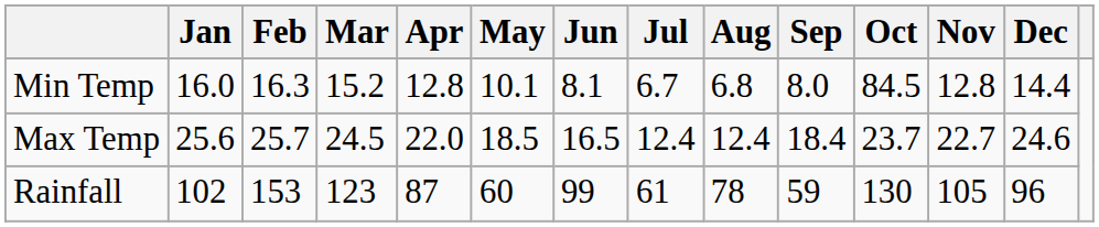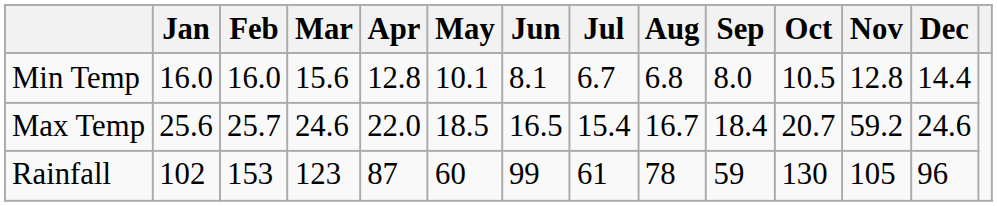Min Temp | Feb: 16.3 -> 16.0
Min Temp | Mar: 15.2 -> 15.6
Min Temp | Oct: 84.5 -> 10.5
Max Temp | Mar: 24.5 -> 24.6
Max Temp | Jul: 12.4 -> 15.4
Max Temp | Aug: 12.4 -> 16.7
Max Temp | Oct: 23.7 -> 20.7
Max Temp | Nov: 22.7 -> 59.2
